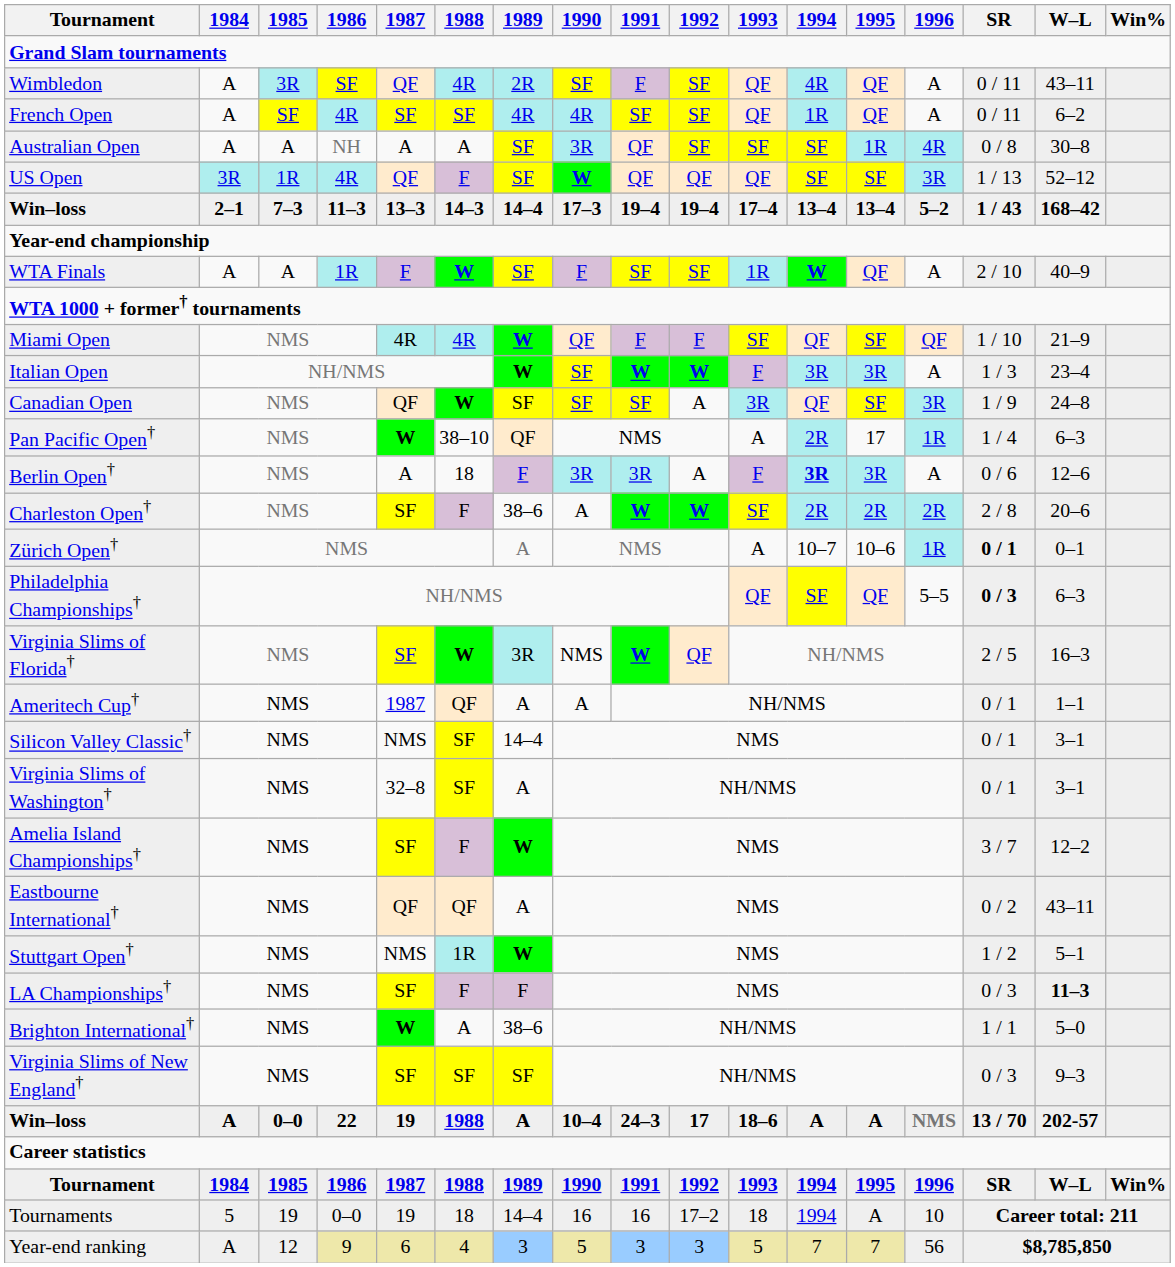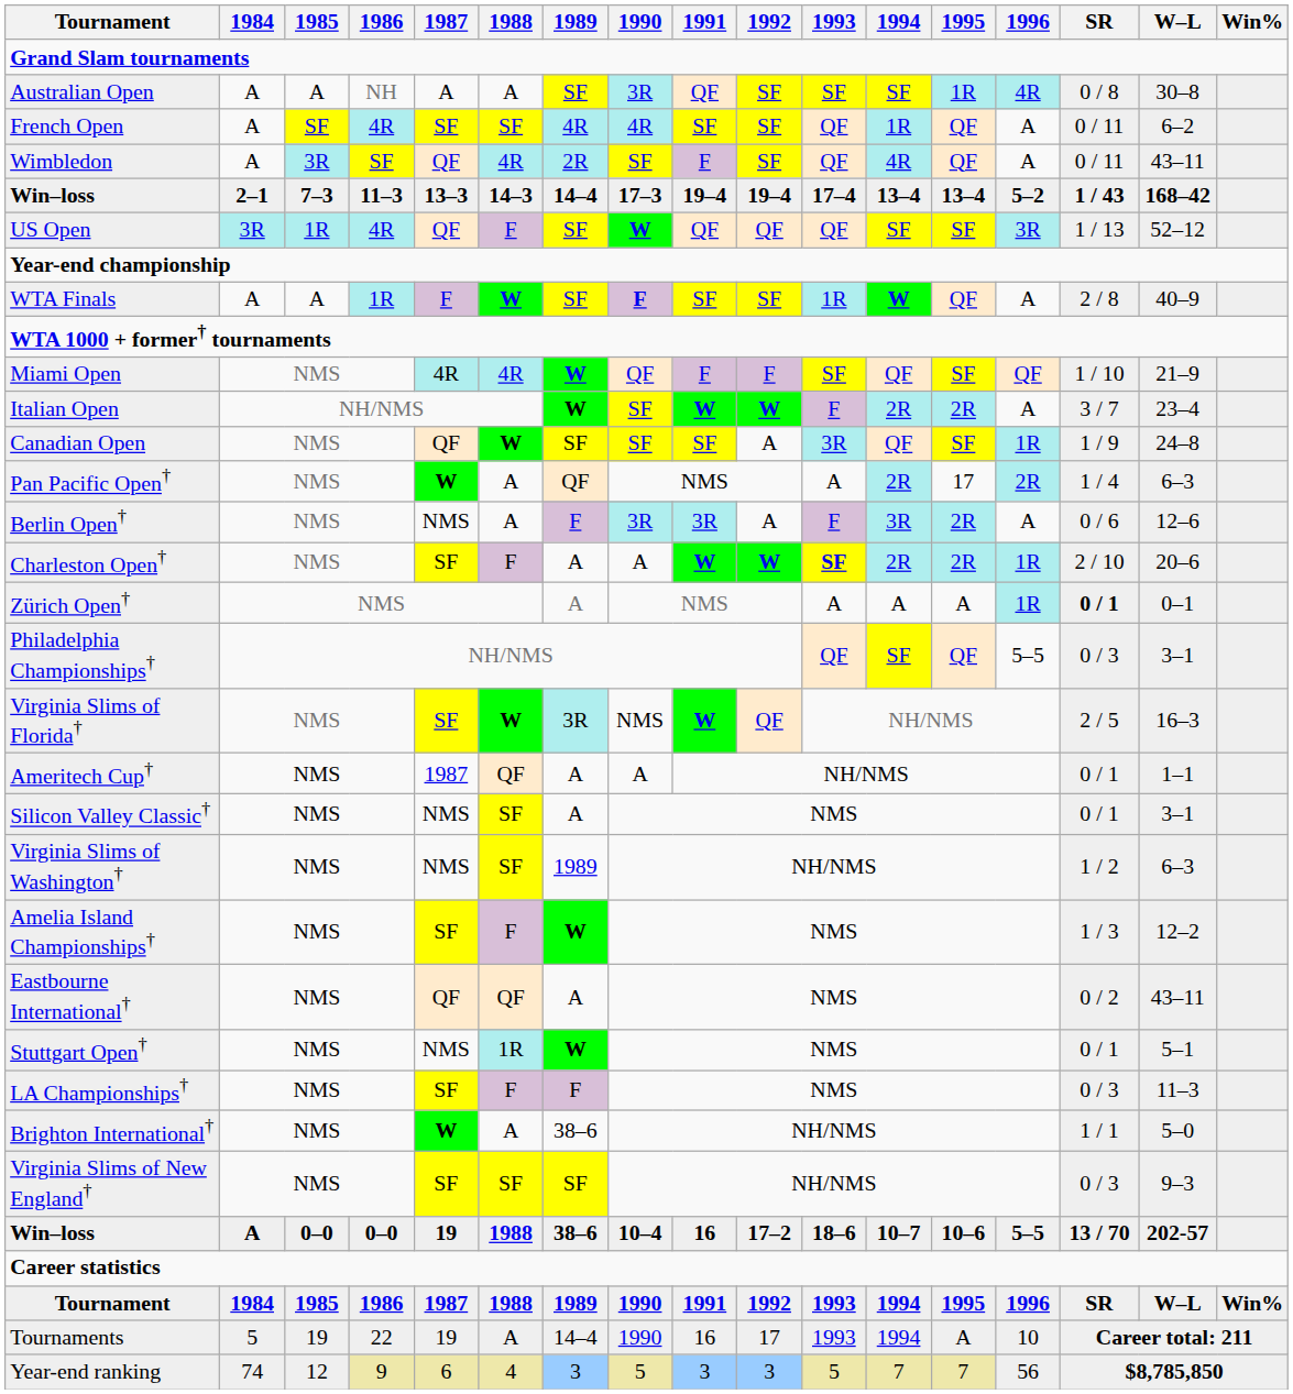rows swapped: Australian Open <-> Wimbledon
rows swapped: US Open <-> Win–loss / 7–3
WTA Finals | 1990: normal -> bold
WTA Finals | SR: 2 / 10 -> 2 / 8
Italian Open | 1994: 3R -> 2R
Italian Open | 1995: 3R -> 2R
Italian Open | SR: 1 / 3 -> 3 / 7
Canadian Open | 1996: 3R -> 1R
Pan Pacific Open† | 1988: 38–10 -> A
Pan Pacific Open† | 1996: 1R -> 2R
Berlin Open† | 1987: A -> NMS
Berlin Open† | 1988: 18 -> A
Berlin Open† | 1994: bold -> normal
Berlin Open† | 1995: 3R -> 2R
Charleston Open† | 1989: 38–6 -> A
Charleston Open† | 1993: normal -> bold
Charleston Open† | 1996: 2R -> 1R
Charleston Open† | SR: 2 / 8 -> 2 / 10
Zürich Open† | 1994: 10–7 -> A
Zürich Open† | 1995: 10–6 -> A
Philadelphia Championships† | SR: bold -> normal
Philadelphia Championships† | W–L: 6–3 -> 3–1
Silicon Valley Classic† | 1989: 14–4 -> A
Virginia Slims of Washington† | 1987: 32–8 -> NMS
Virginia Slims of Washington† | 1989: A -> 1989
Virginia Slims of Washington† | SR: 0 / 1 -> 1 / 2
Virginia Slims of Washington† | W–L: 3–1 -> 6–3
Amelia Island Championships† | SR: 3 / 7 -> 1 / 3
Stuttgart Open† | SR: 1 / 2 -> 0 / 1
LA Championships† | W–L: bold -> normal
Win–loss / 0–0 | 1986: 22 -> 0–0
Win–loss / 0–0 | 1989: A -> 38–6
Win–loss / 0–0 | 1991: 24–3 -> 16
Win–loss / 0–0 | 1992: 17 -> 17–2
Win–loss / 0–0 | 1994: A -> 10–7
Win–loss / 0–0 | 1995: A -> 10–6
Win–loss / 0–0 | 1996: NMS -> 5–5
Tournaments | 1986: 0–0 -> 22
Tournaments | 1988: 18 -> A
Tournaments | 1990: 16 -> 1990
Tournaments | 1992: 17–2 -> 17
Tournaments | 1993: 18 -> 1993
Year-end ranking | 1984: A -> 74
